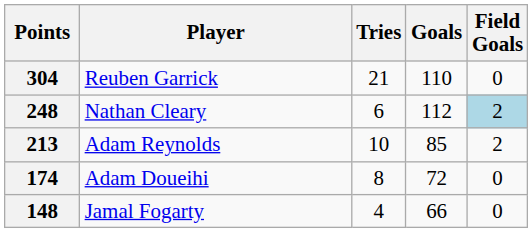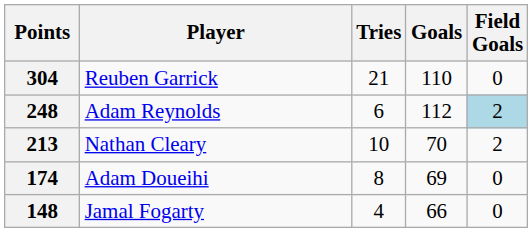248 | Player: Nathan Cleary -> Adam Reynolds
213 | Player: Adam Reynolds -> Nathan Cleary
213 | Goals: 85 -> 70
174 | Goals: 72 -> 69
